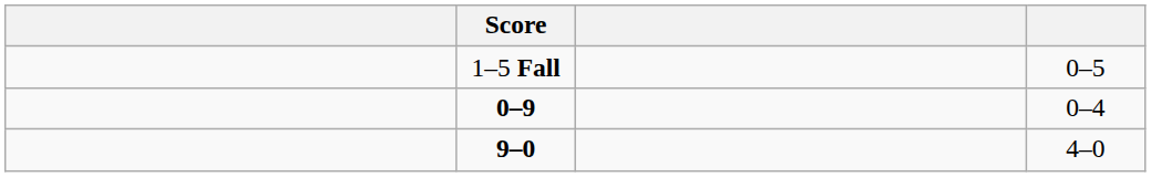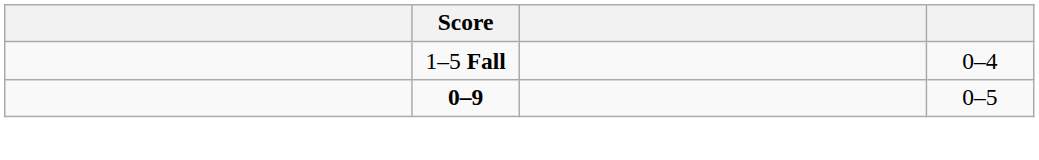1–5 Fall | column 4: 0–5 -> 0–4
0–9 | column 4: 0–4 -> 0–5
- row: 9–0 | 4–0
